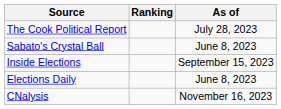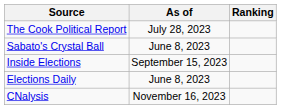columns swapped: Ranking <-> As of
